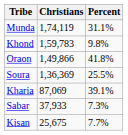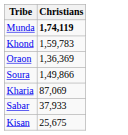- column: Percent | 31.1% | 9.8% | 41.8% | 25.5% | 39.1% | 7.3% | 7.7%
Munda | Christians: normal -> bold
Oraon | Christians: 1,49,866 -> 1,36,369
Soura | Christians: 1,36,369 -> 1,49,866
